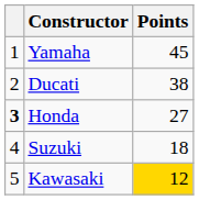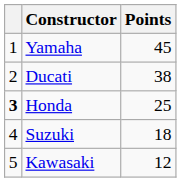Honda | Points: 27 -> 25
Kawasaki | Points: gold background -> no background
